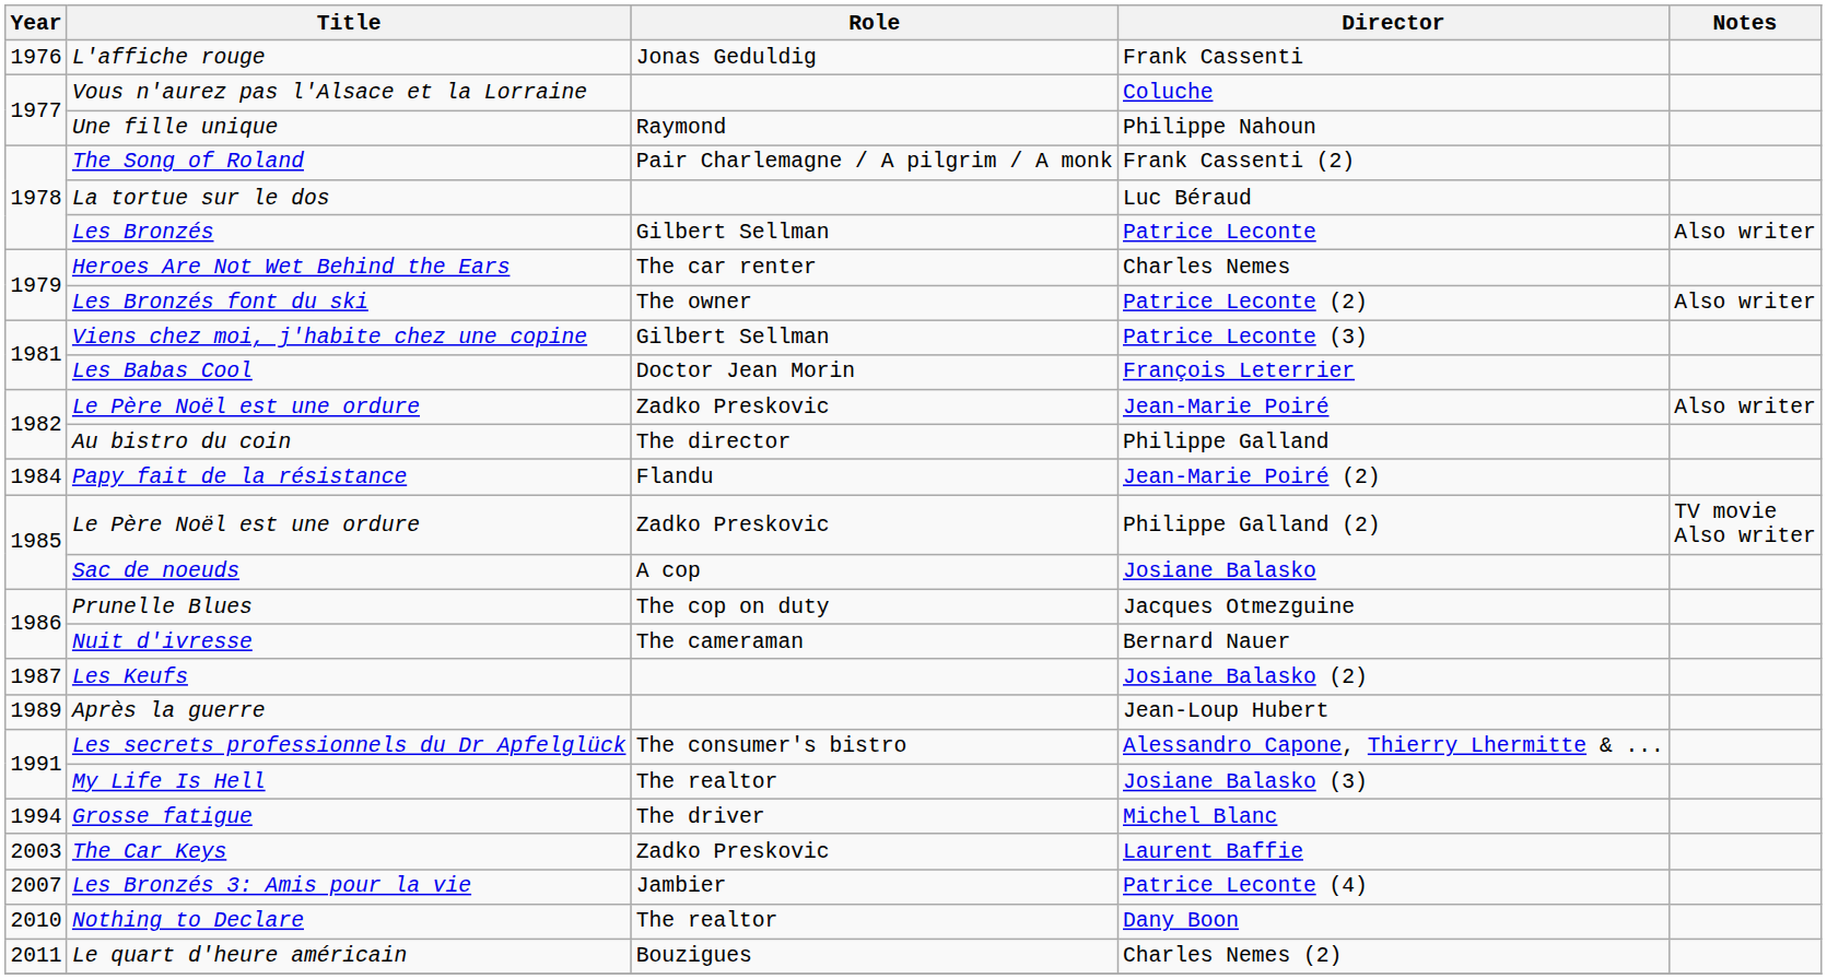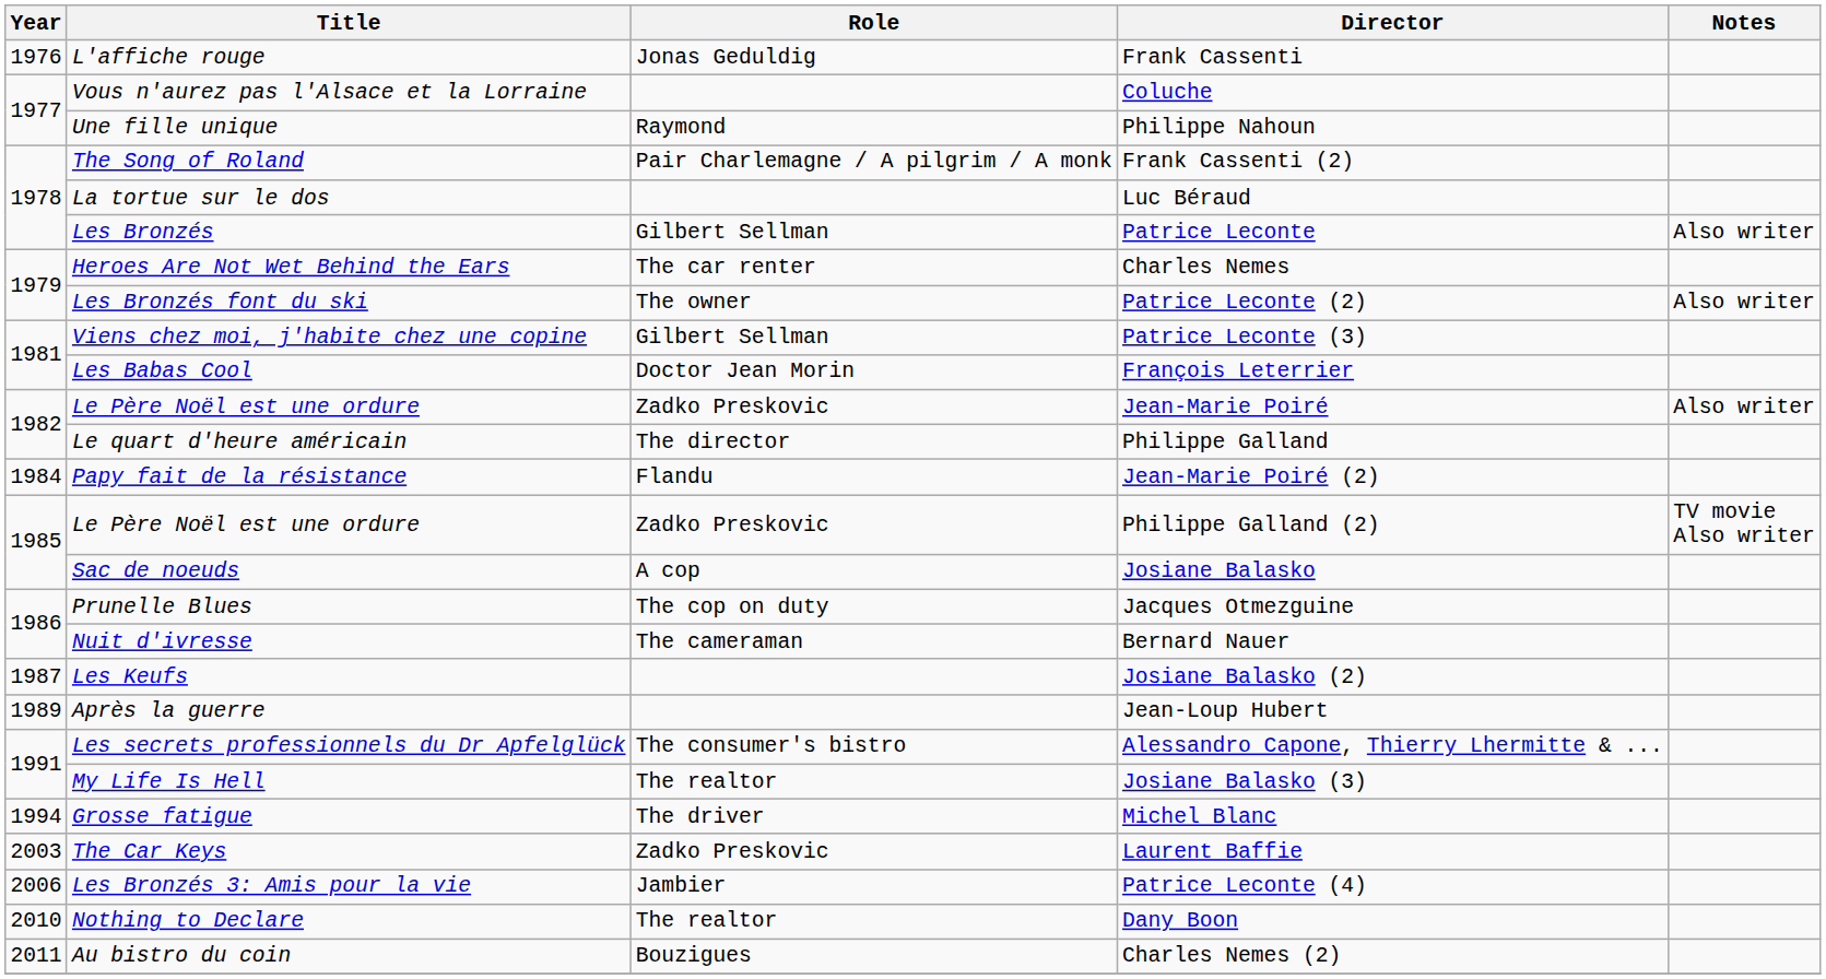Philippe Galland | Title: Au bistro du coin -> Le quart d'heure américain
Patrice Leconte (4) | Year: 2007 -> 2006
Charles Nemes (2) | Title: Le quart d'heure américain -> Au bistro du coin
